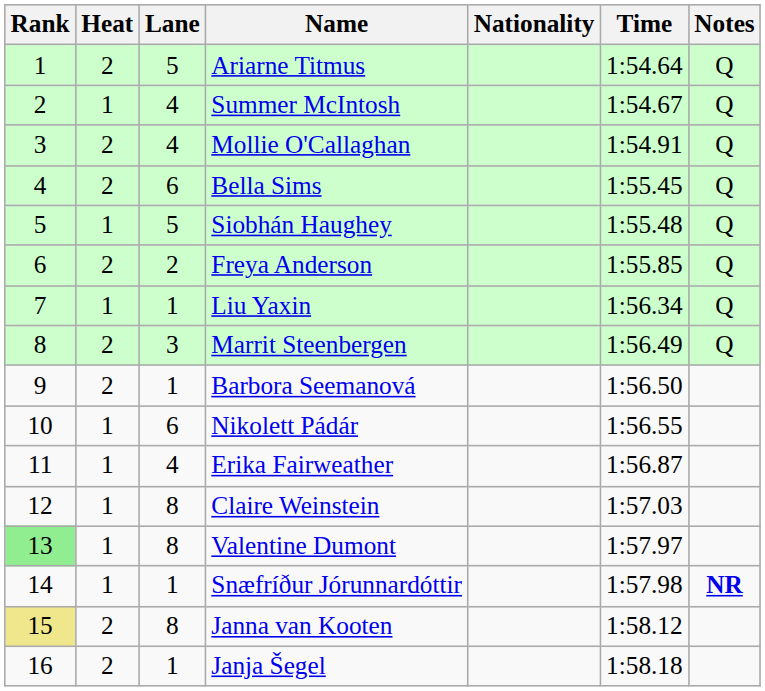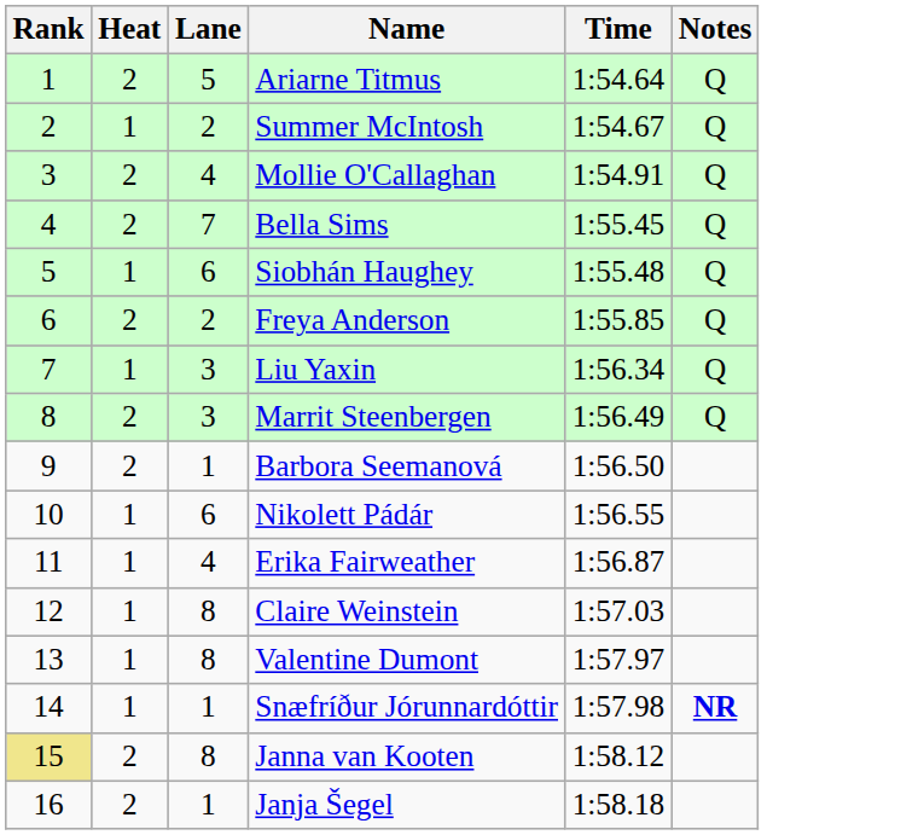- column: Nationality
Summer McIntosh | Lane: 4 -> 2
Bella Sims | Lane: 6 -> 7
Siobhán Haughey | Lane: 5 -> 6
Liu Yaxin | Lane: 1 -> 3
Valentine Dumont | Rank: lightgreen background -> no background
